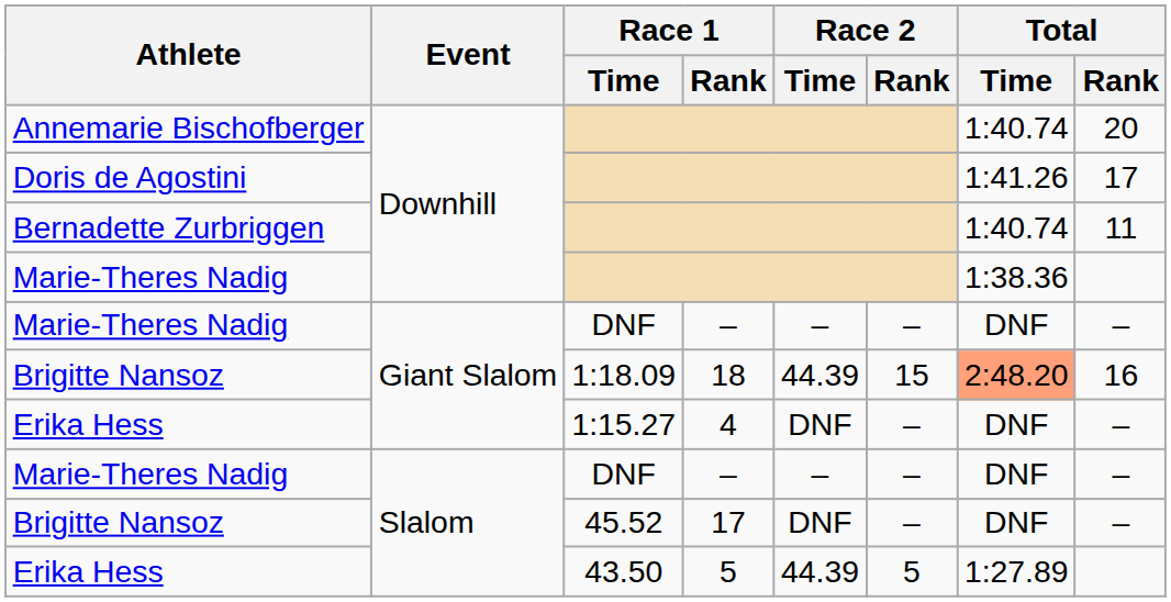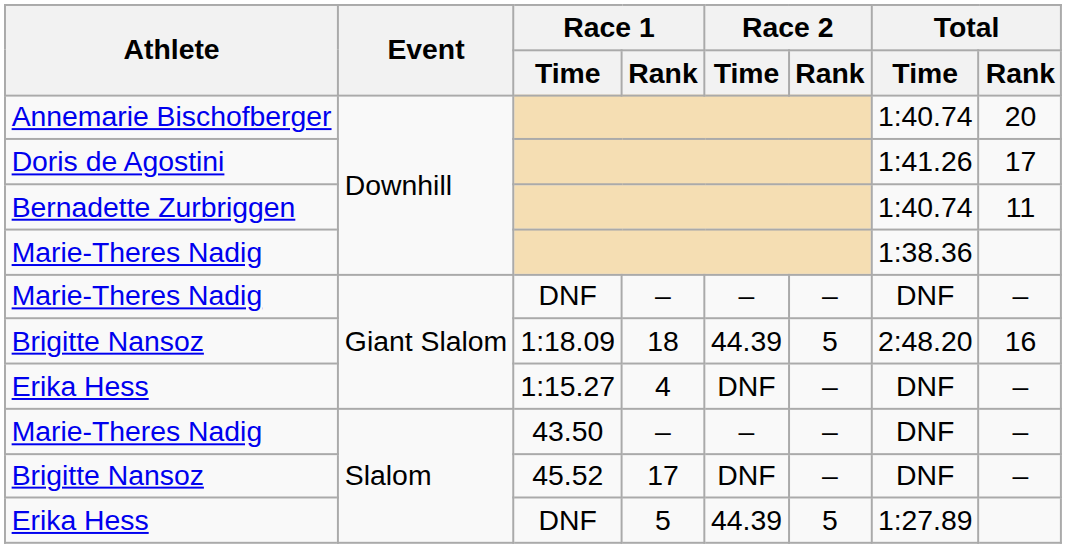Brigitte Nansoz / Giant Slalom | Race 2 / Rank: 15 -> 5
Brigitte Nansoz / Giant Slalom | Total / Time: lightsalmon background -> no background
Marie-Theres Nadig / Slalom | Race 1 / Time: DNF -> 43.50
Erika Hess / Slalom | Race 1 / Time: 43.50 -> DNF
